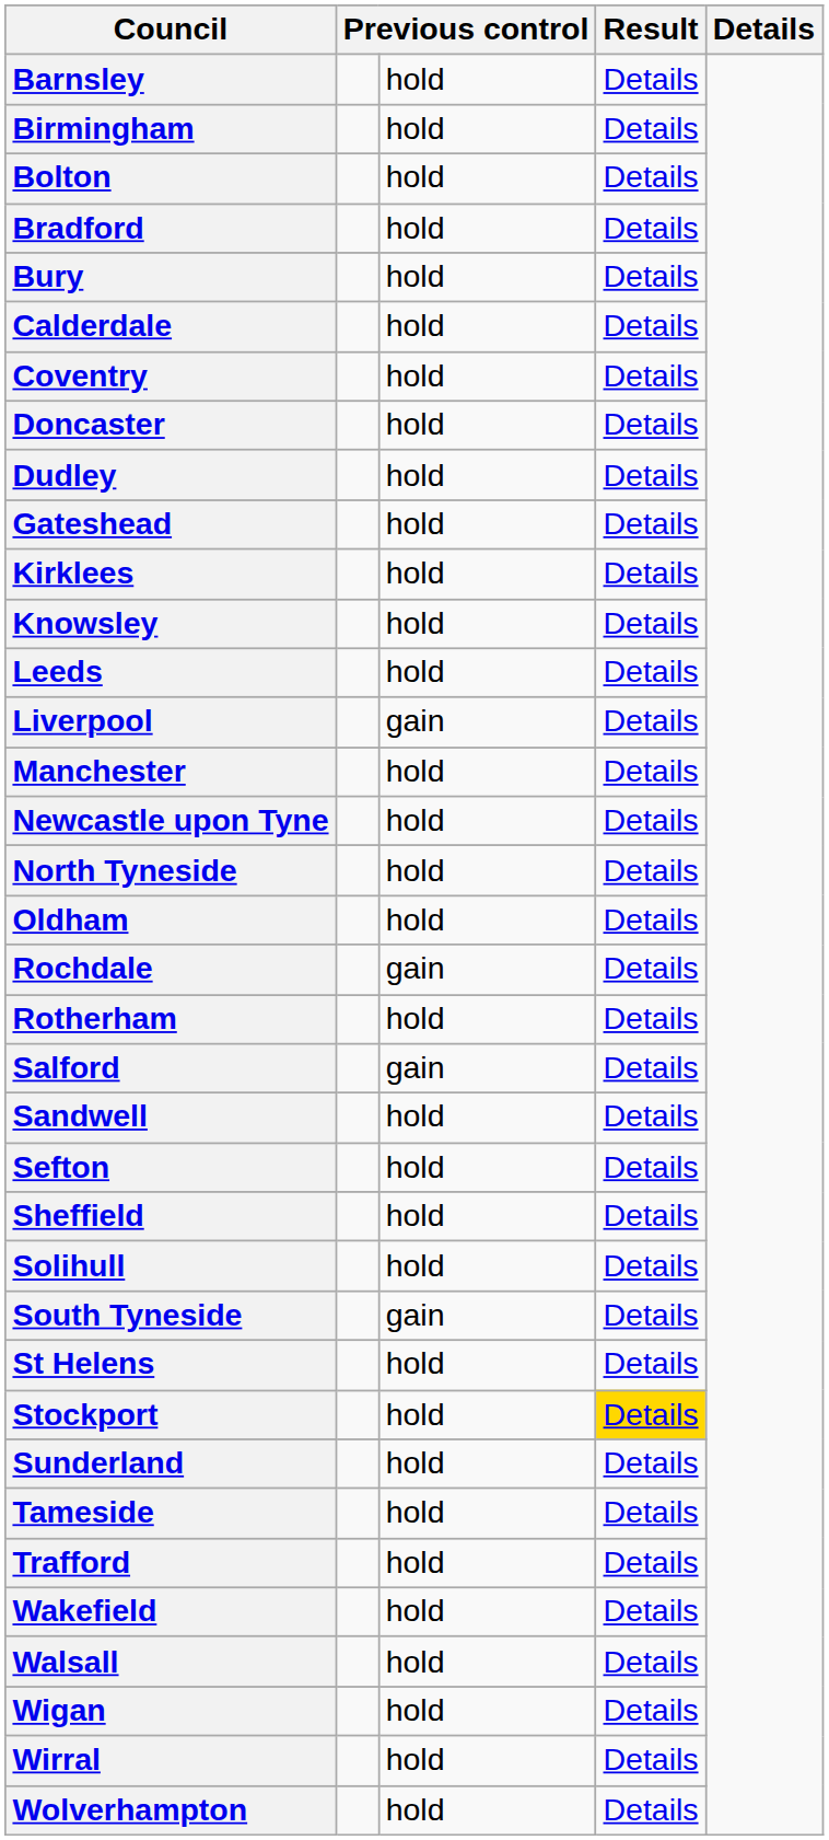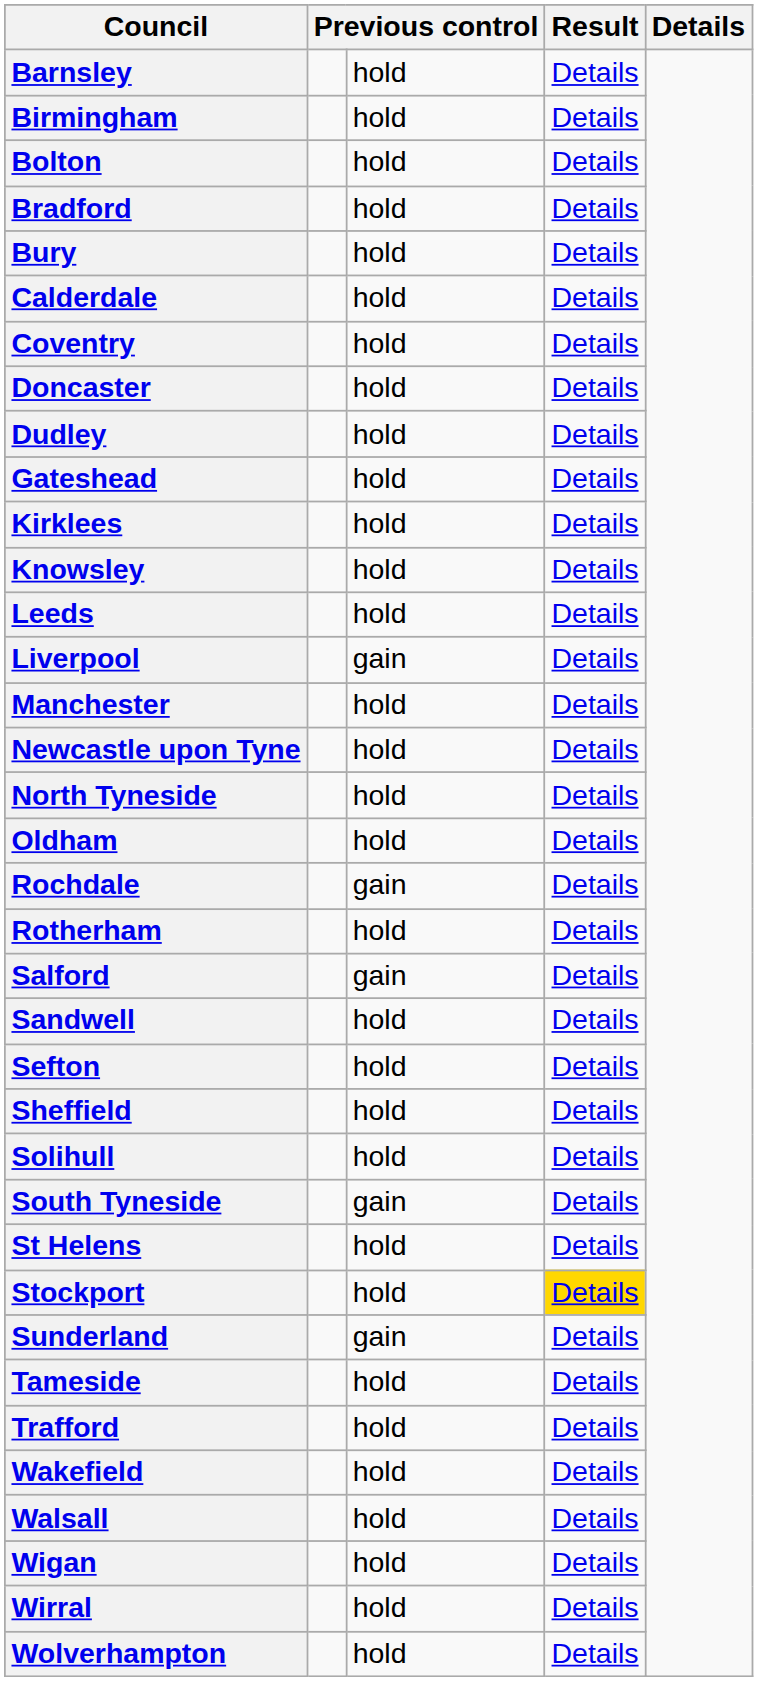Sunderland | column 3: hold -> gain
